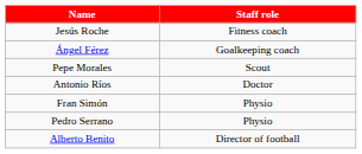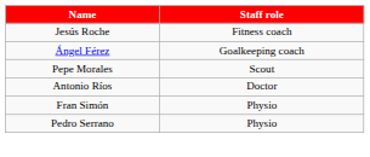- row: Alberto Benito | Director of football
